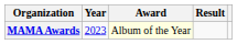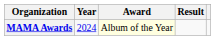MAMA Awards | Year: 2023 -> 2024
